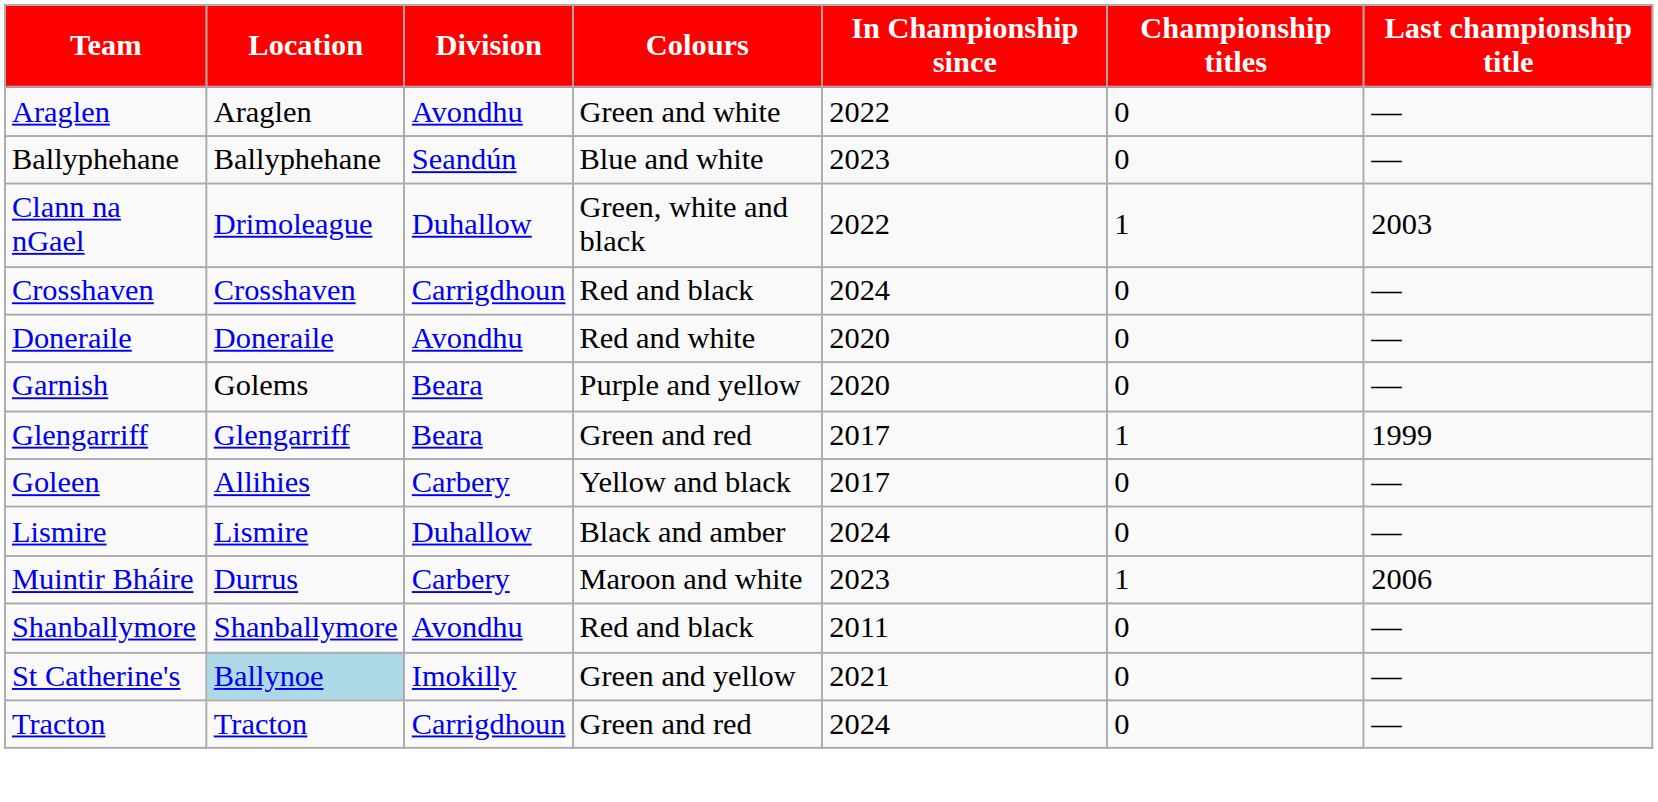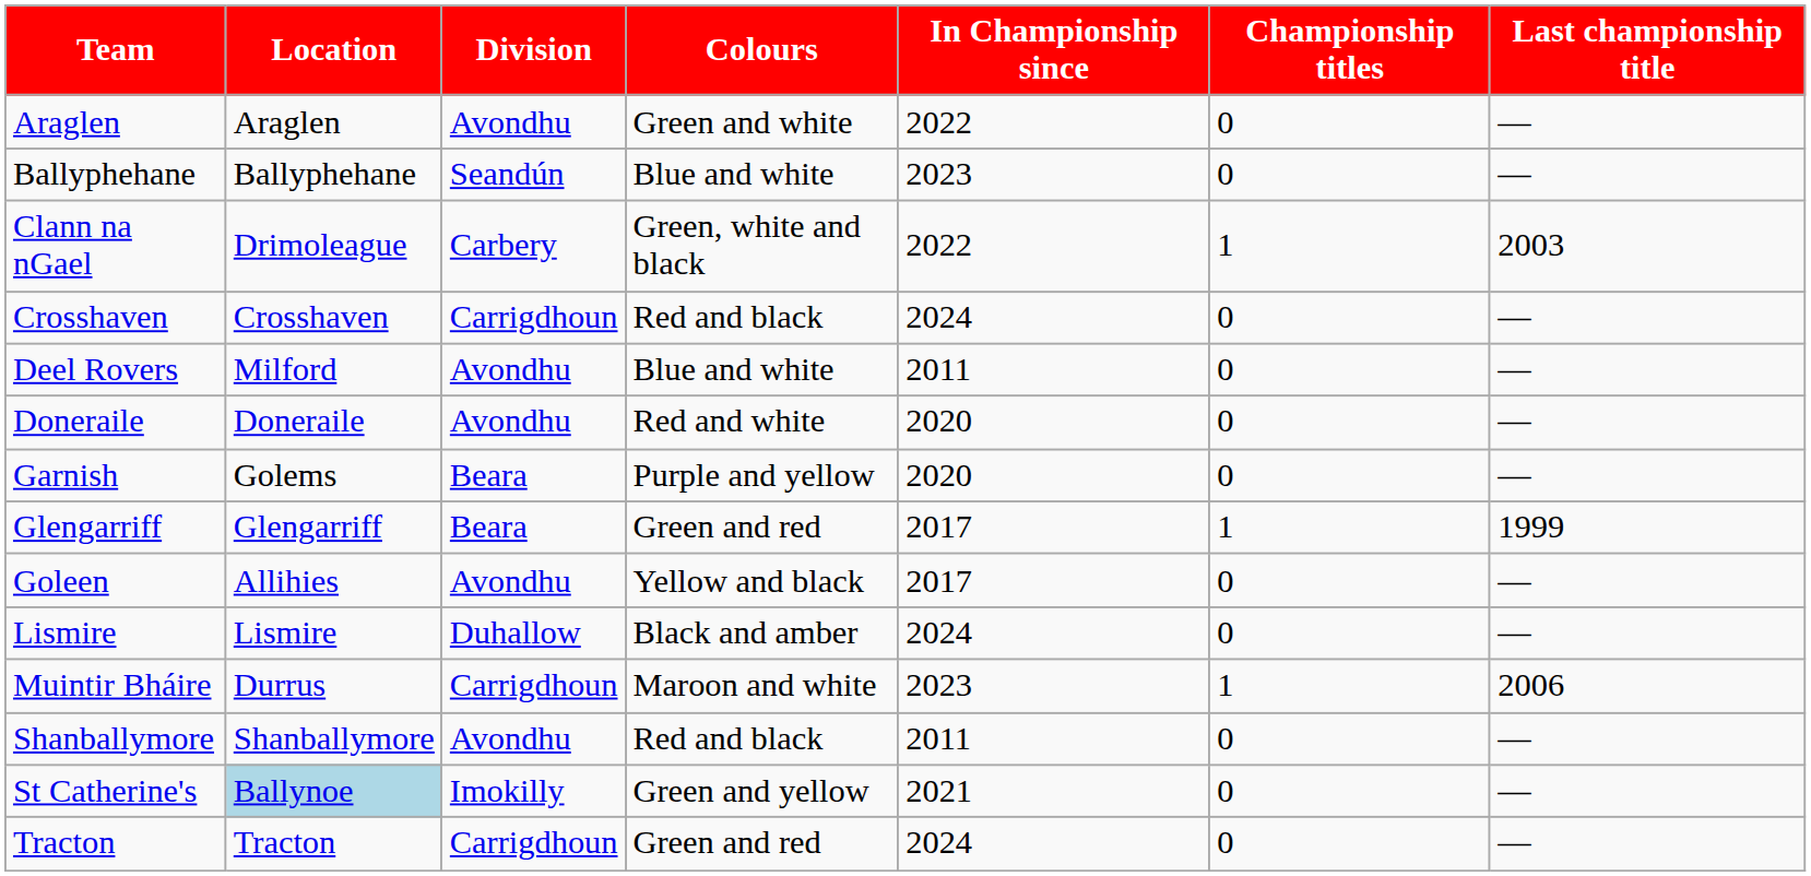Clann na nGael | Division: Duhallow -> Carbery
+ row: Deel Rovers | Milford | Avondhu | Blue and white | 2011 | 0 | —
Goleen | Division: Carbery -> Avondhu
Muintir Bháire | Division: Carbery -> Carrigdhoun
